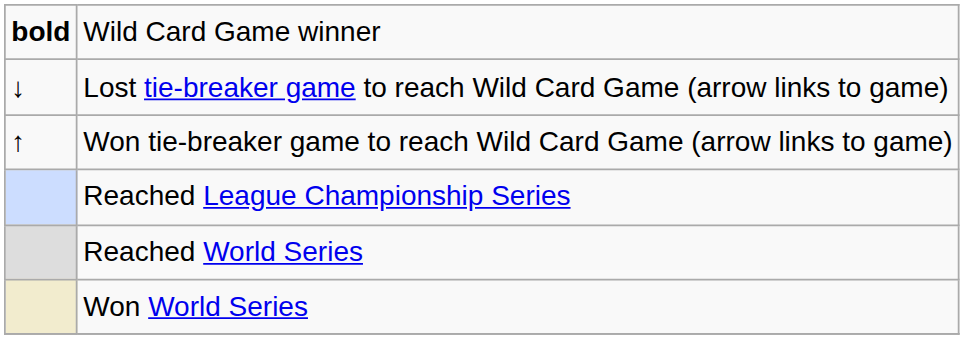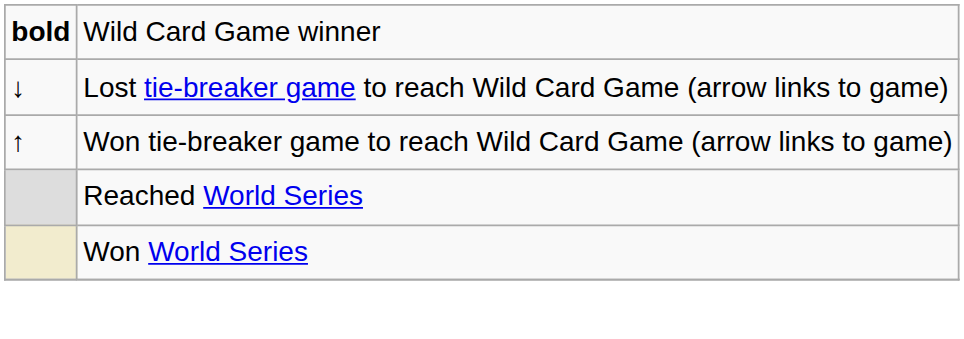- row: Reached League Championship Series
